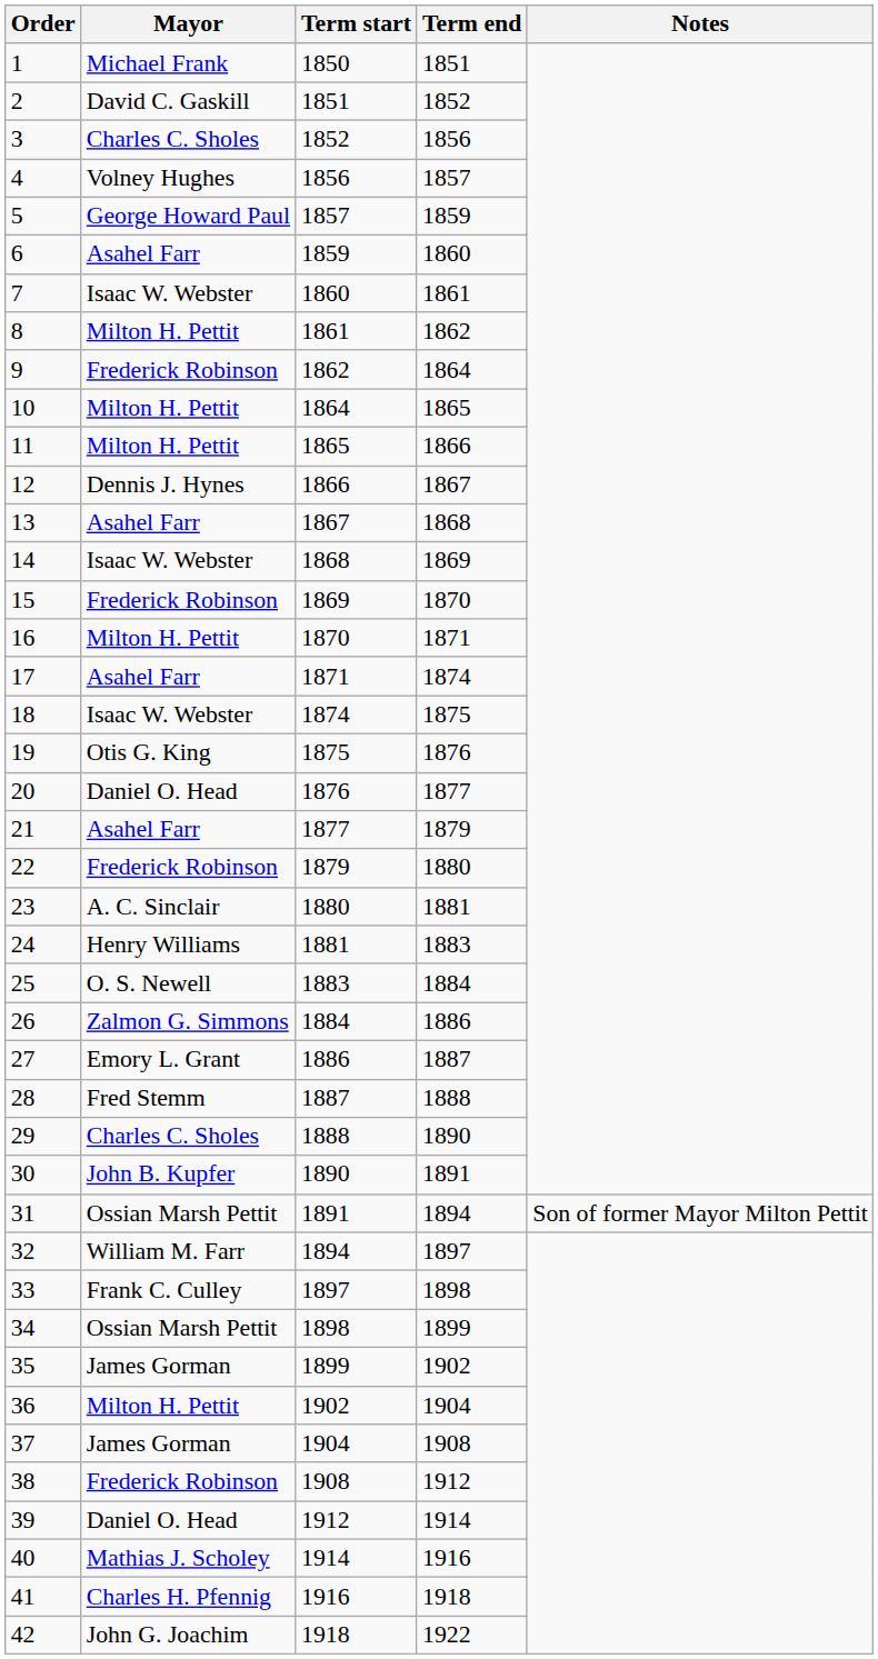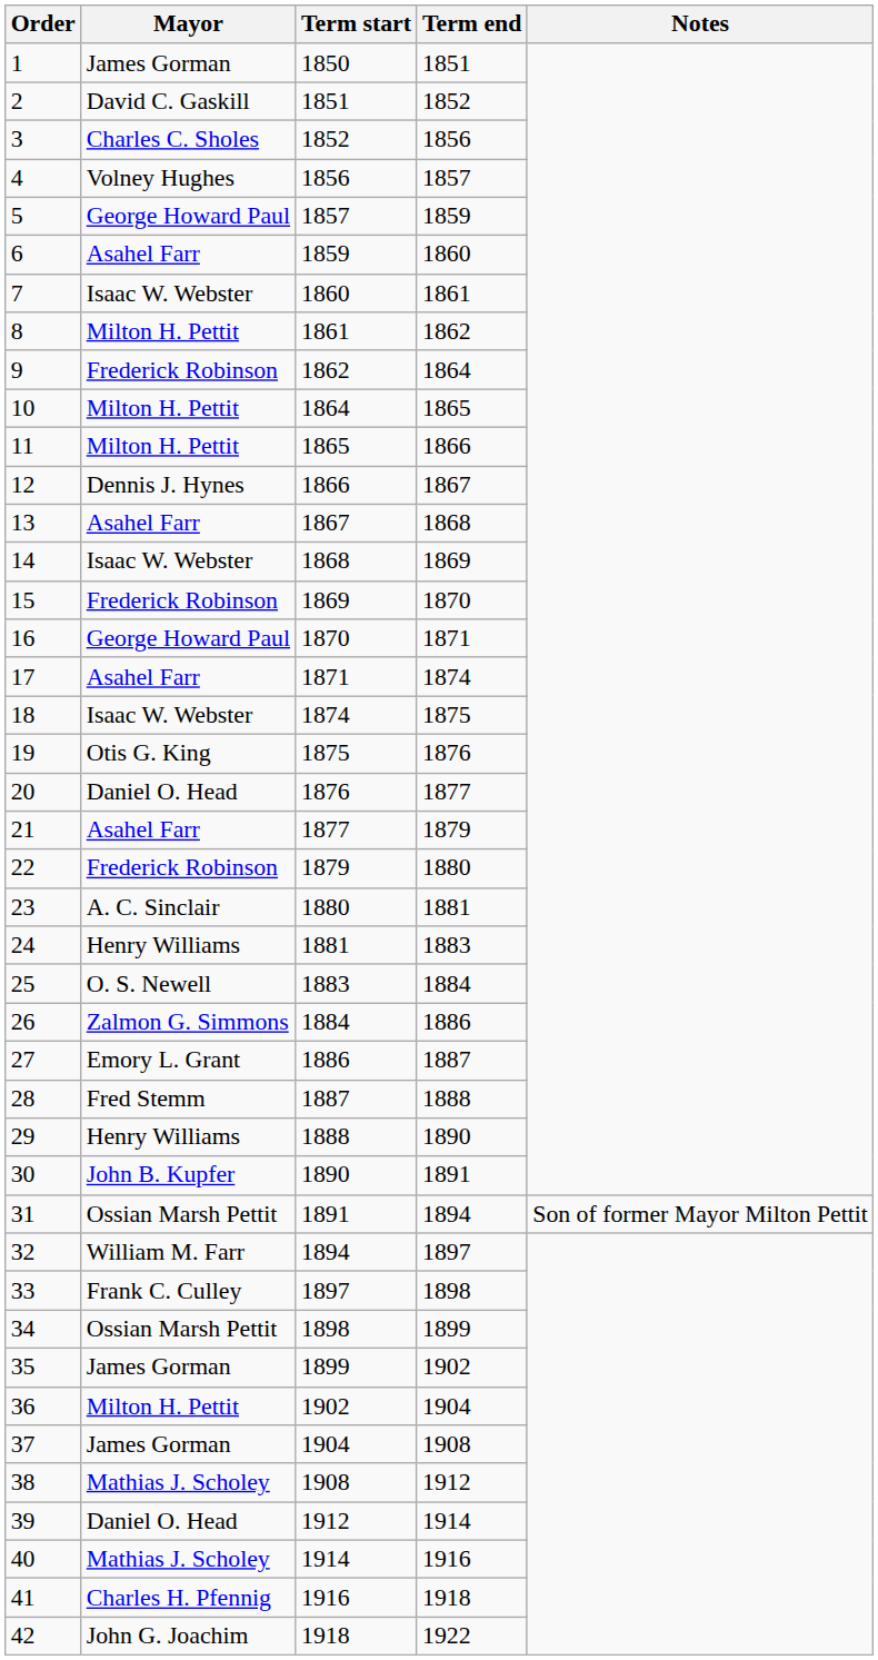1 | Mayor: Michael Frank -> James Gorman
16 | Mayor: Milton H. Pettit -> George Howard Paul
29 | Mayor: Charles C. Sholes -> Henry Williams
38 | Mayor: Frederick Robinson -> Mathias J. Scholey
